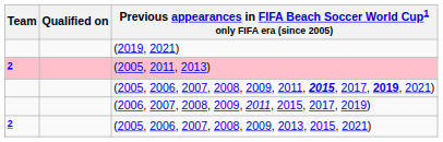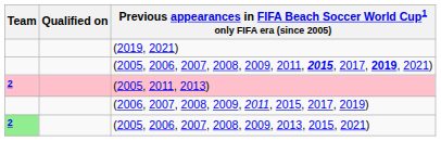rows swapped: (2005, 2006, 2007, 2008, 2009, 2011, 2015, 2017, 2019, 2021) <-> (2005, 2011, 2013)
(2005, 2006, 2007, 2008, 2009, 2013, 2015, 2021) | Team: no background -> lightgreen background
